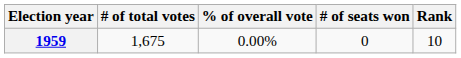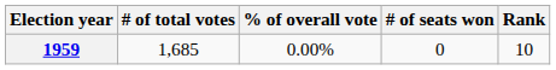1959 | # of total votes: 1,675 -> 1,685
